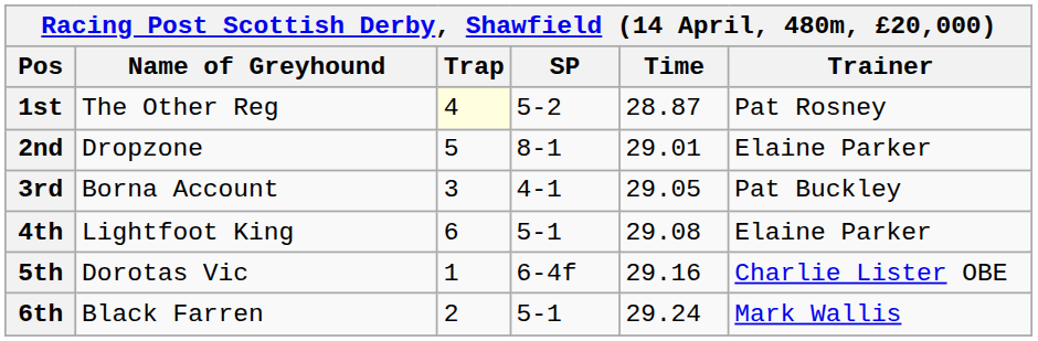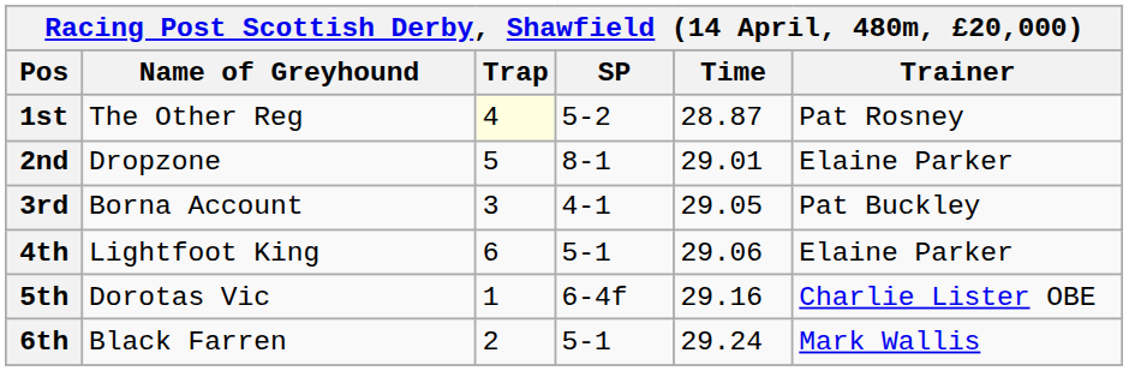4th | Time: 29.08 -> 29.06
